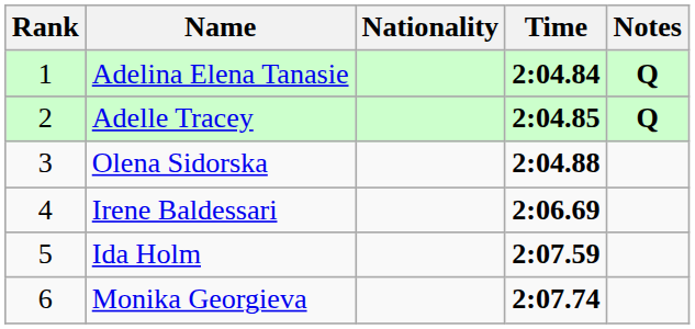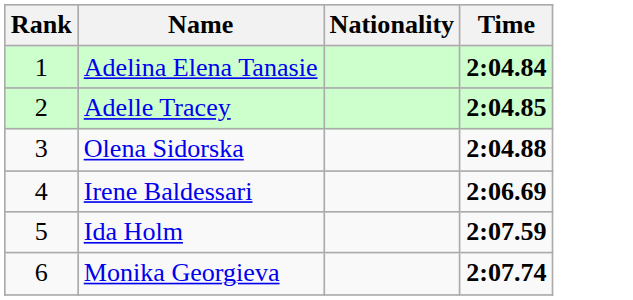- column: Notes | Q | Q
